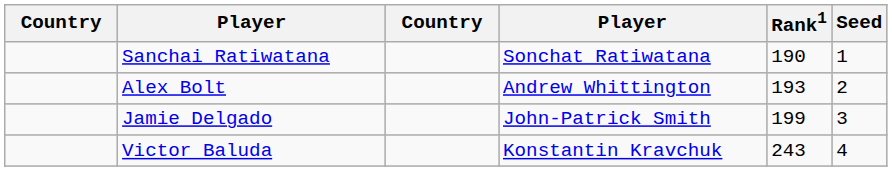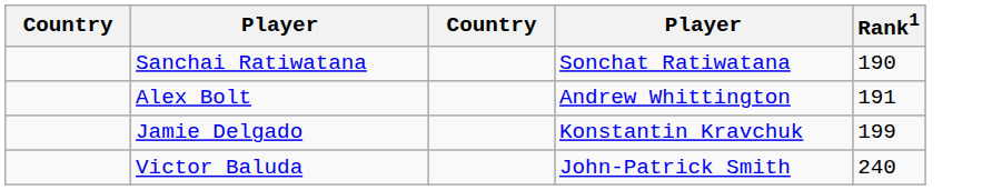- column: Seed | 1 | 2 | 3 | 4
Alex Bolt | Rank1: 193 -> 191
Jamie Delgado | column 4: John-Patrick Smith -> Konstantin Kravchuk
Victor Baluda | column 4: Konstantin Kravchuk -> John-Patrick Smith
Victor Baluda | Rank1: 243 -> 240
